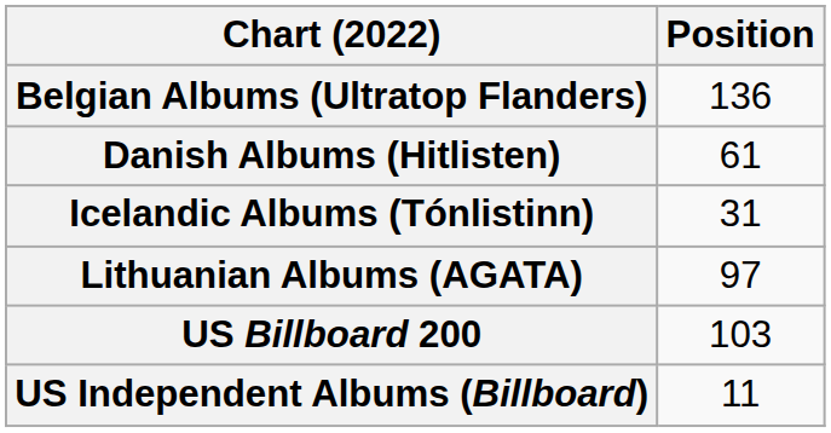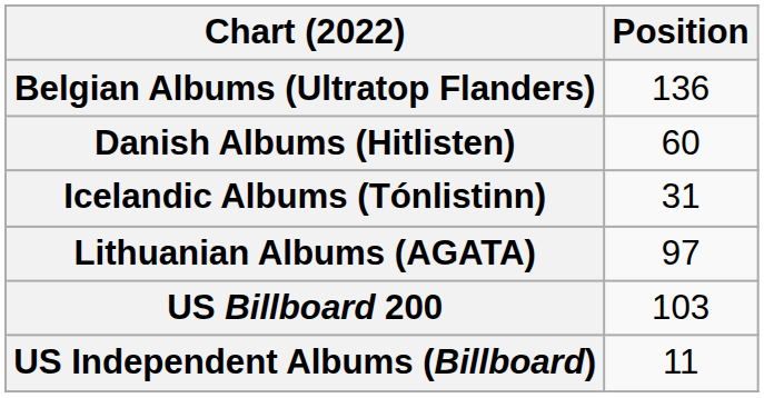Danish Albums (Hitlisten) | Position: 61 -> 60
